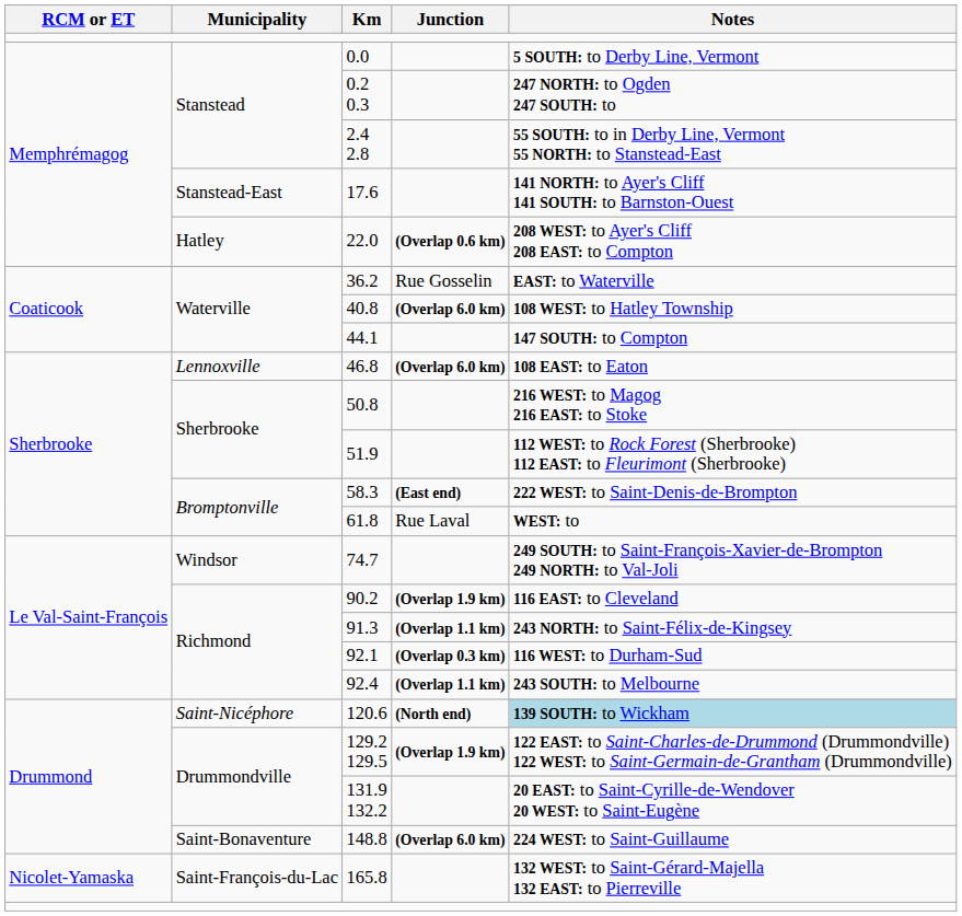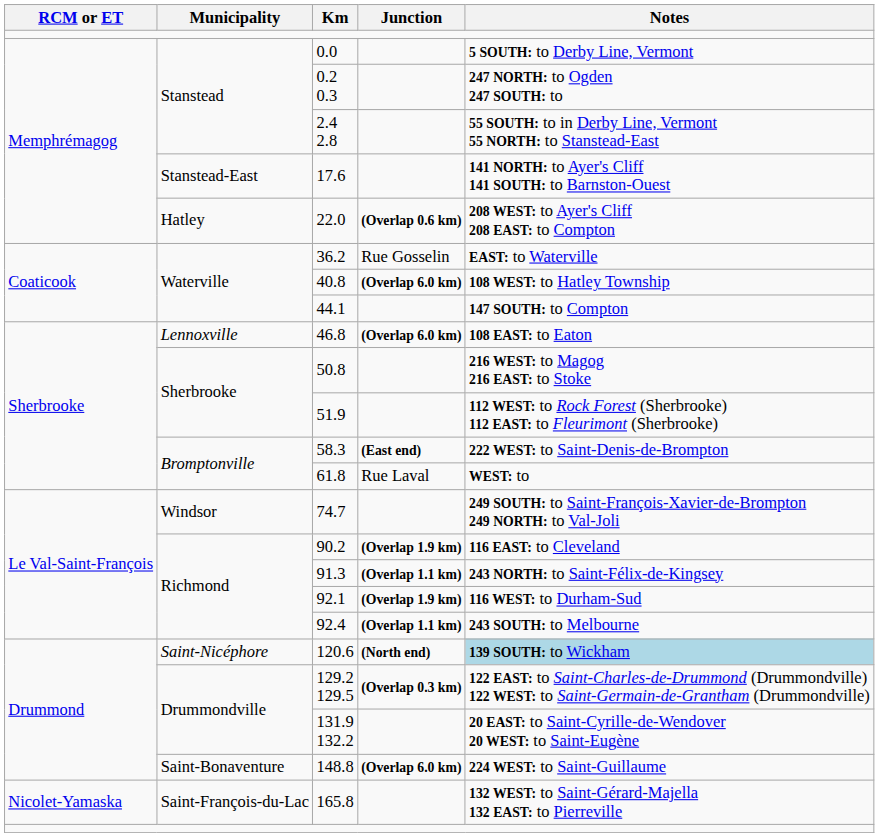92.1 | Junction: (Overlap 0.3 km) -> (Overlap 1.9 km)
129.2 129.5 | Junction: (Overlap 1.9 km) -> (Overlap 0.3 km)
